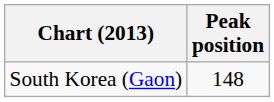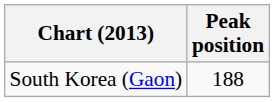South Korea (Gaon) | Peak position: 148 -> 188
